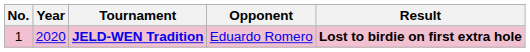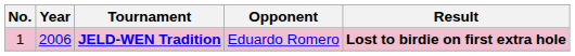JELD-WEN Tradition | Year: 2020 -> 2006
